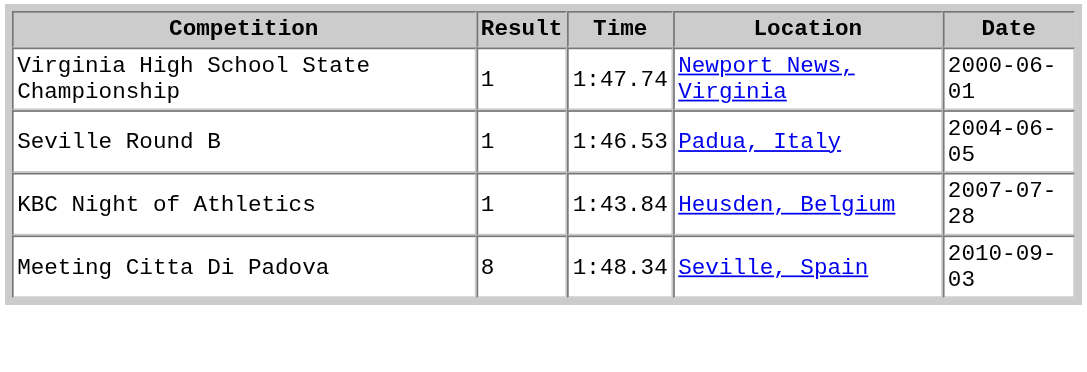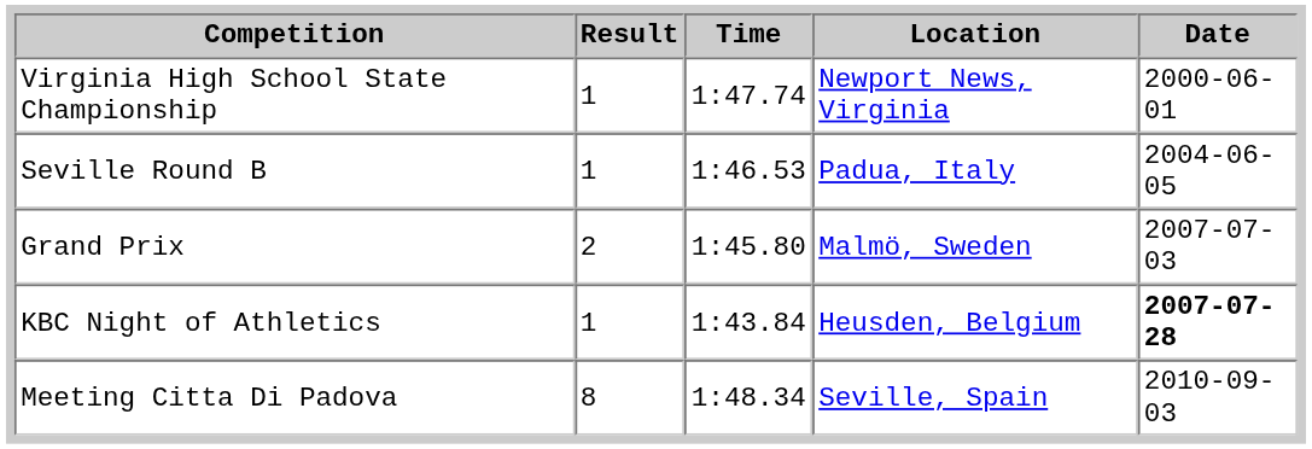+ row: Grand Prix | 2 | 1:45.80 | Malmö, Sweden | 2007-07-03
KBC Night of Athletics | Date: normal -> bold
